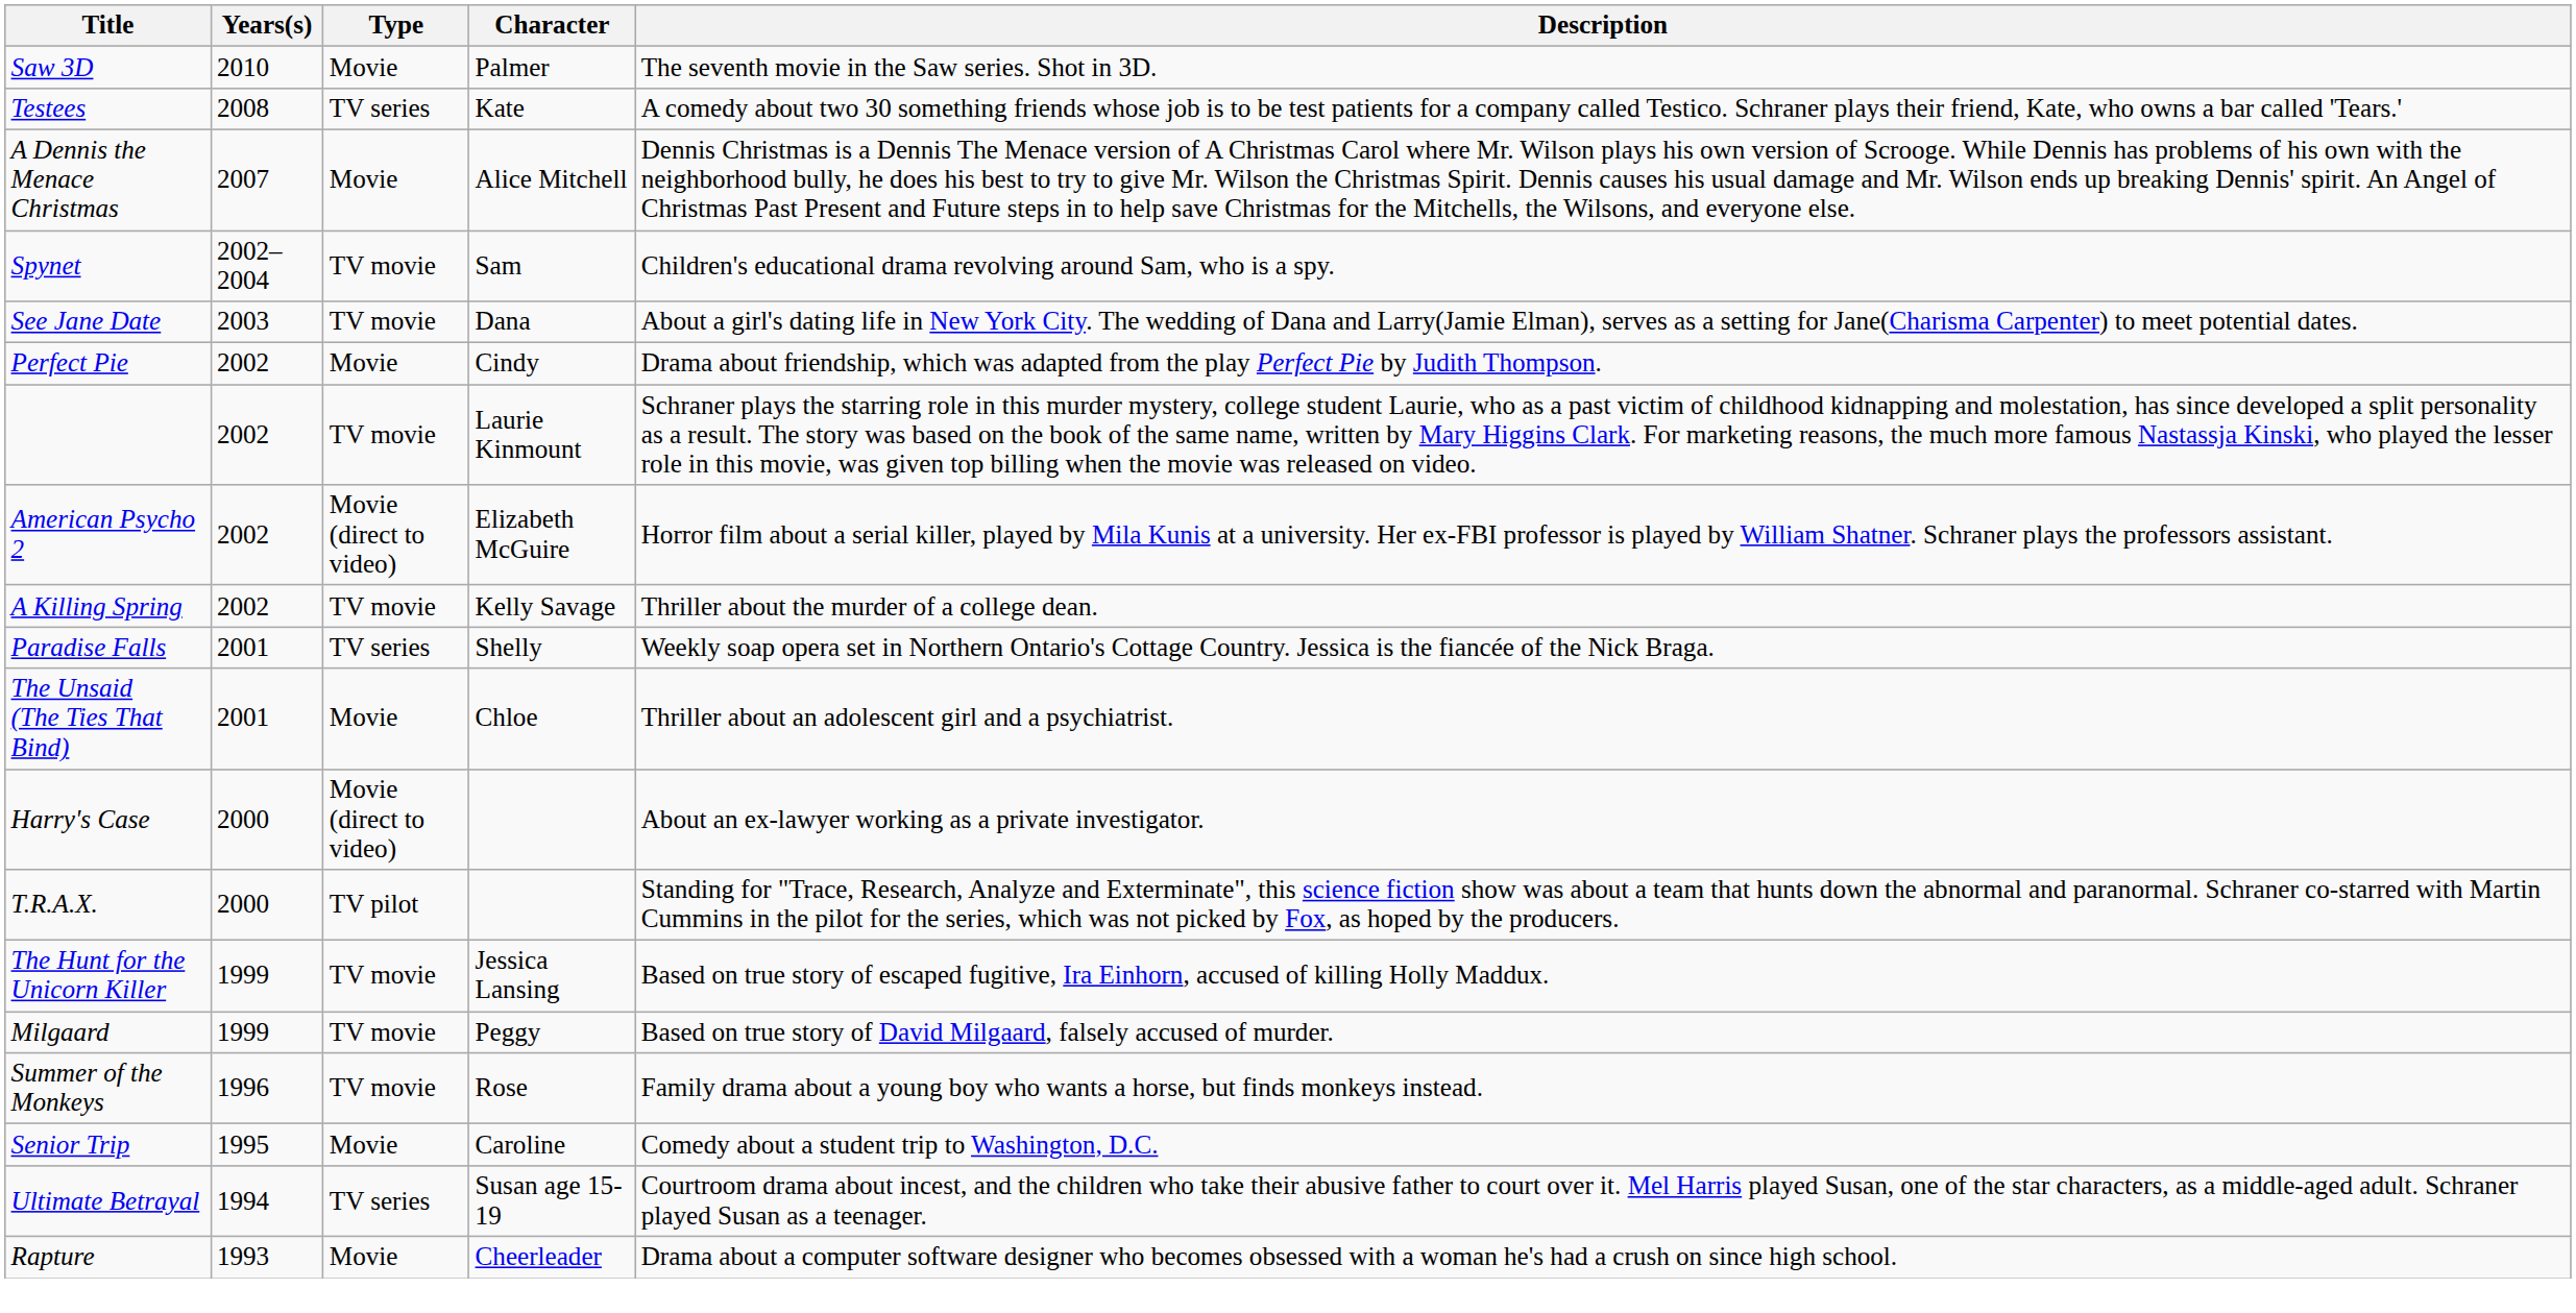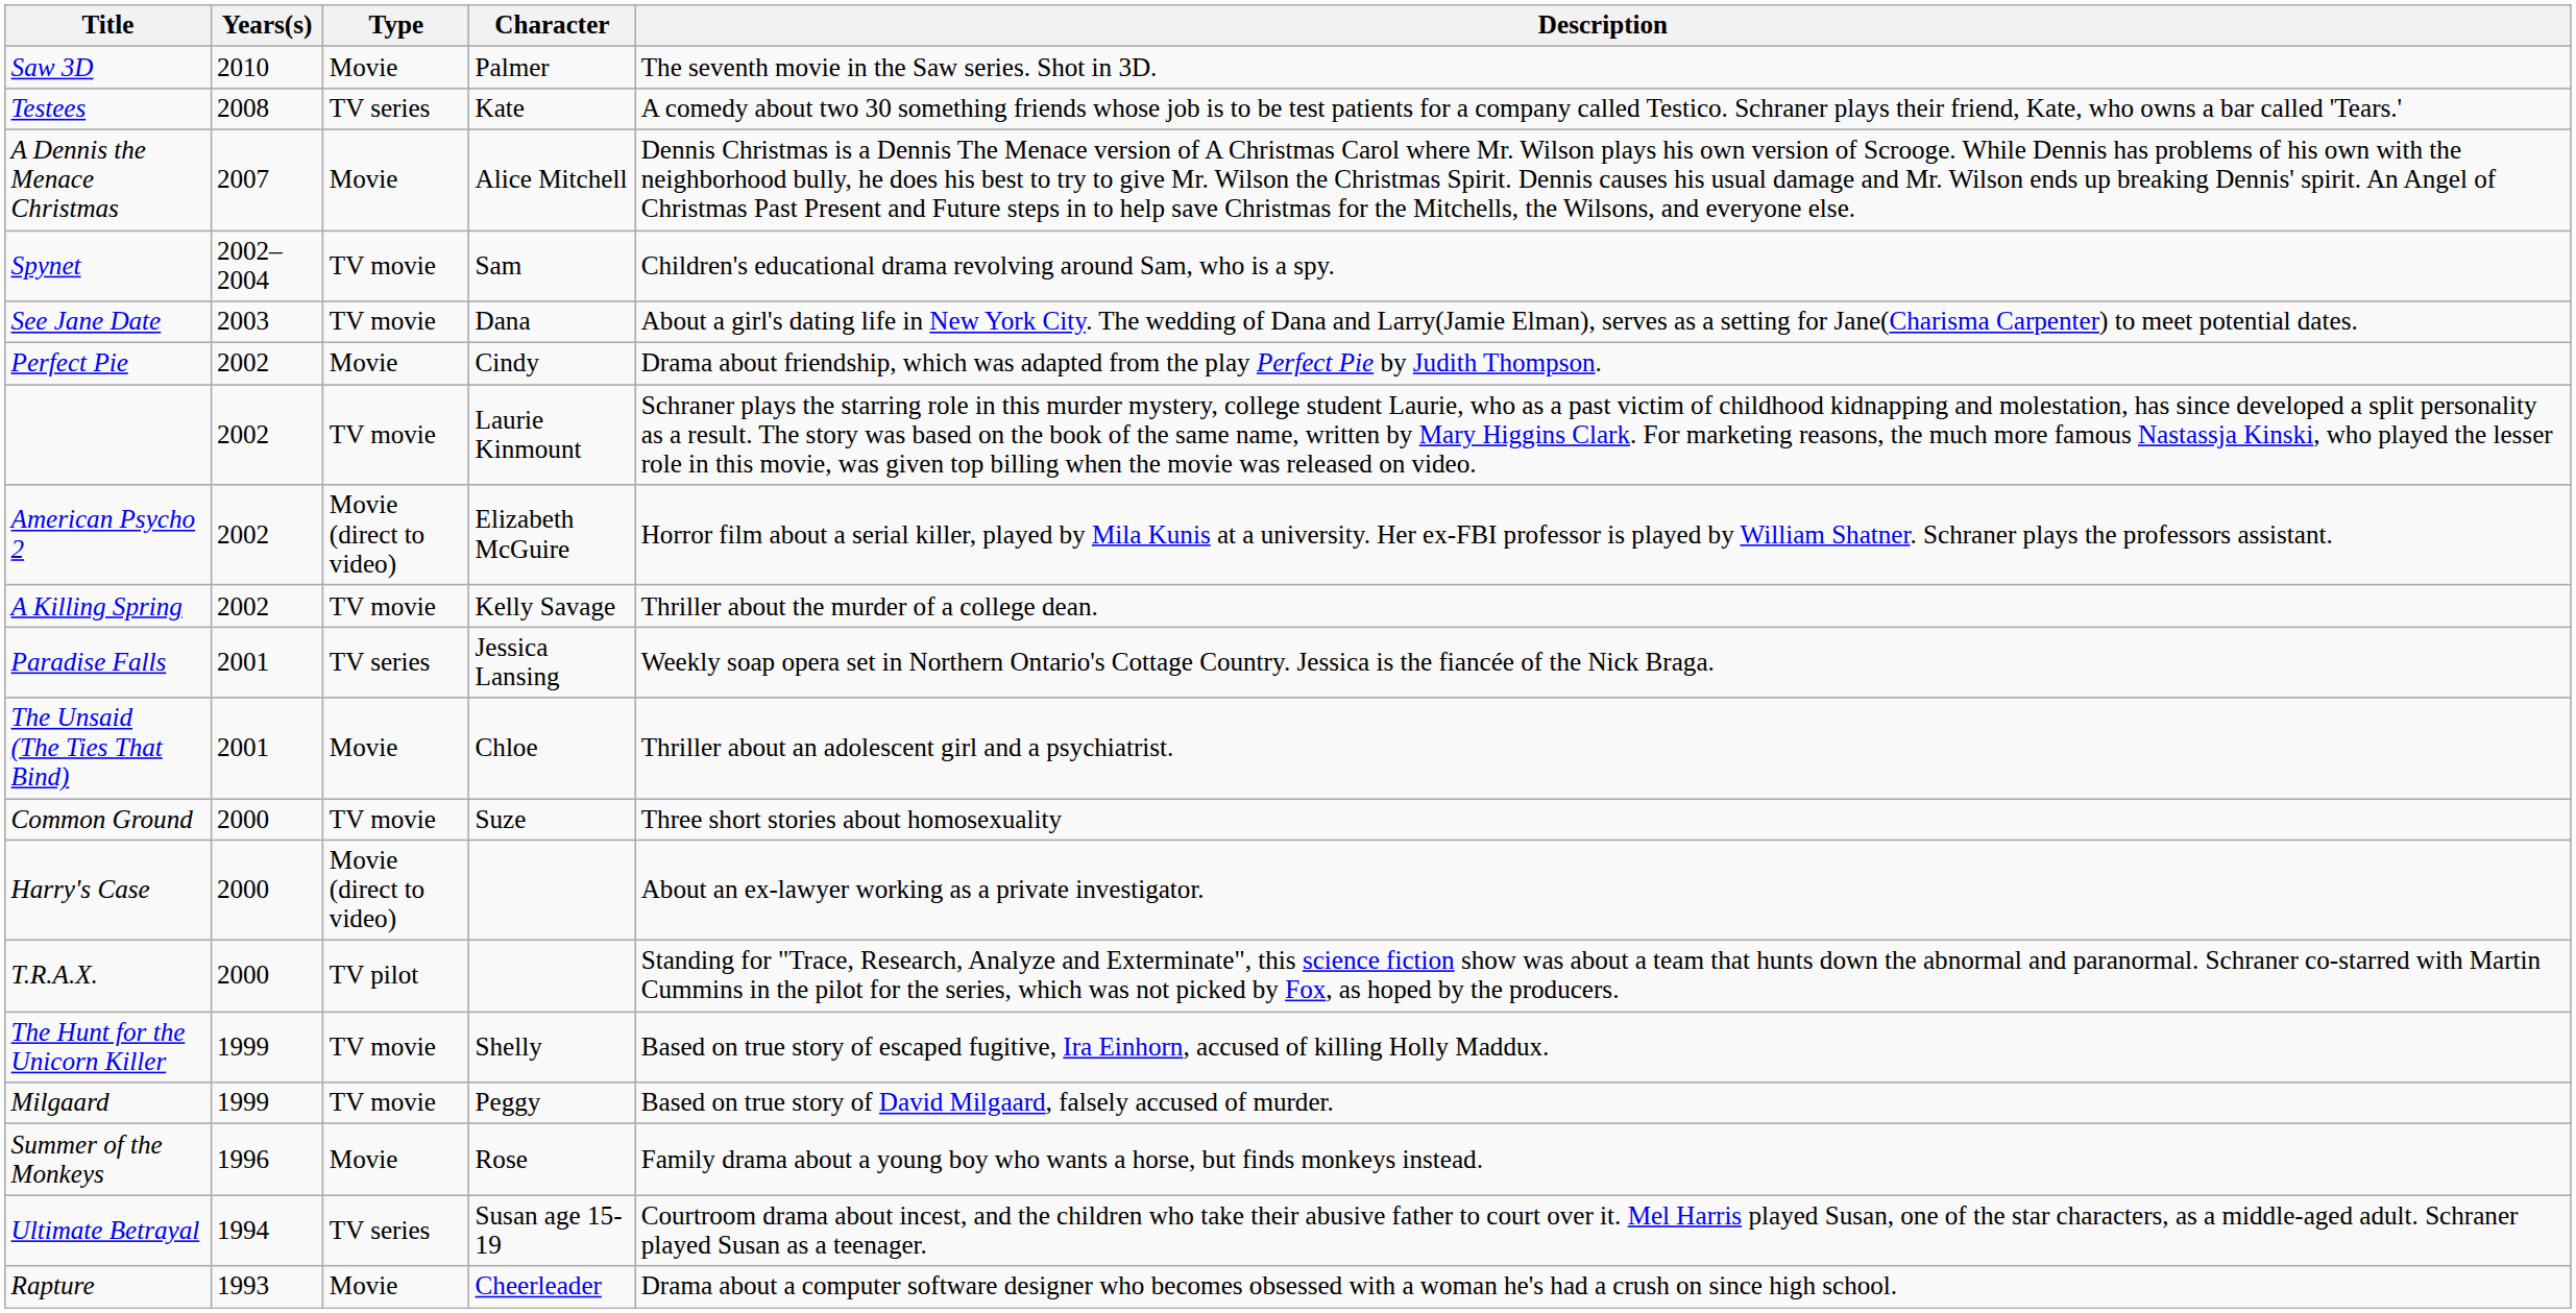Paradise Falls | Character: Shelly -> Jessica Lansing
+ row: Common Ground | 2000 | TV movie | Suze | Three short stories about homosexuality
The Hunt for the Unicorn Killer | Character: Jessica Lansing -> Shelly
Summer of the Monkeys | Type: TV movie -> Movie
- row: Senior Trip | 1995 | Movie | Caroline | Comedy about a student trip to Washington, D.C.
